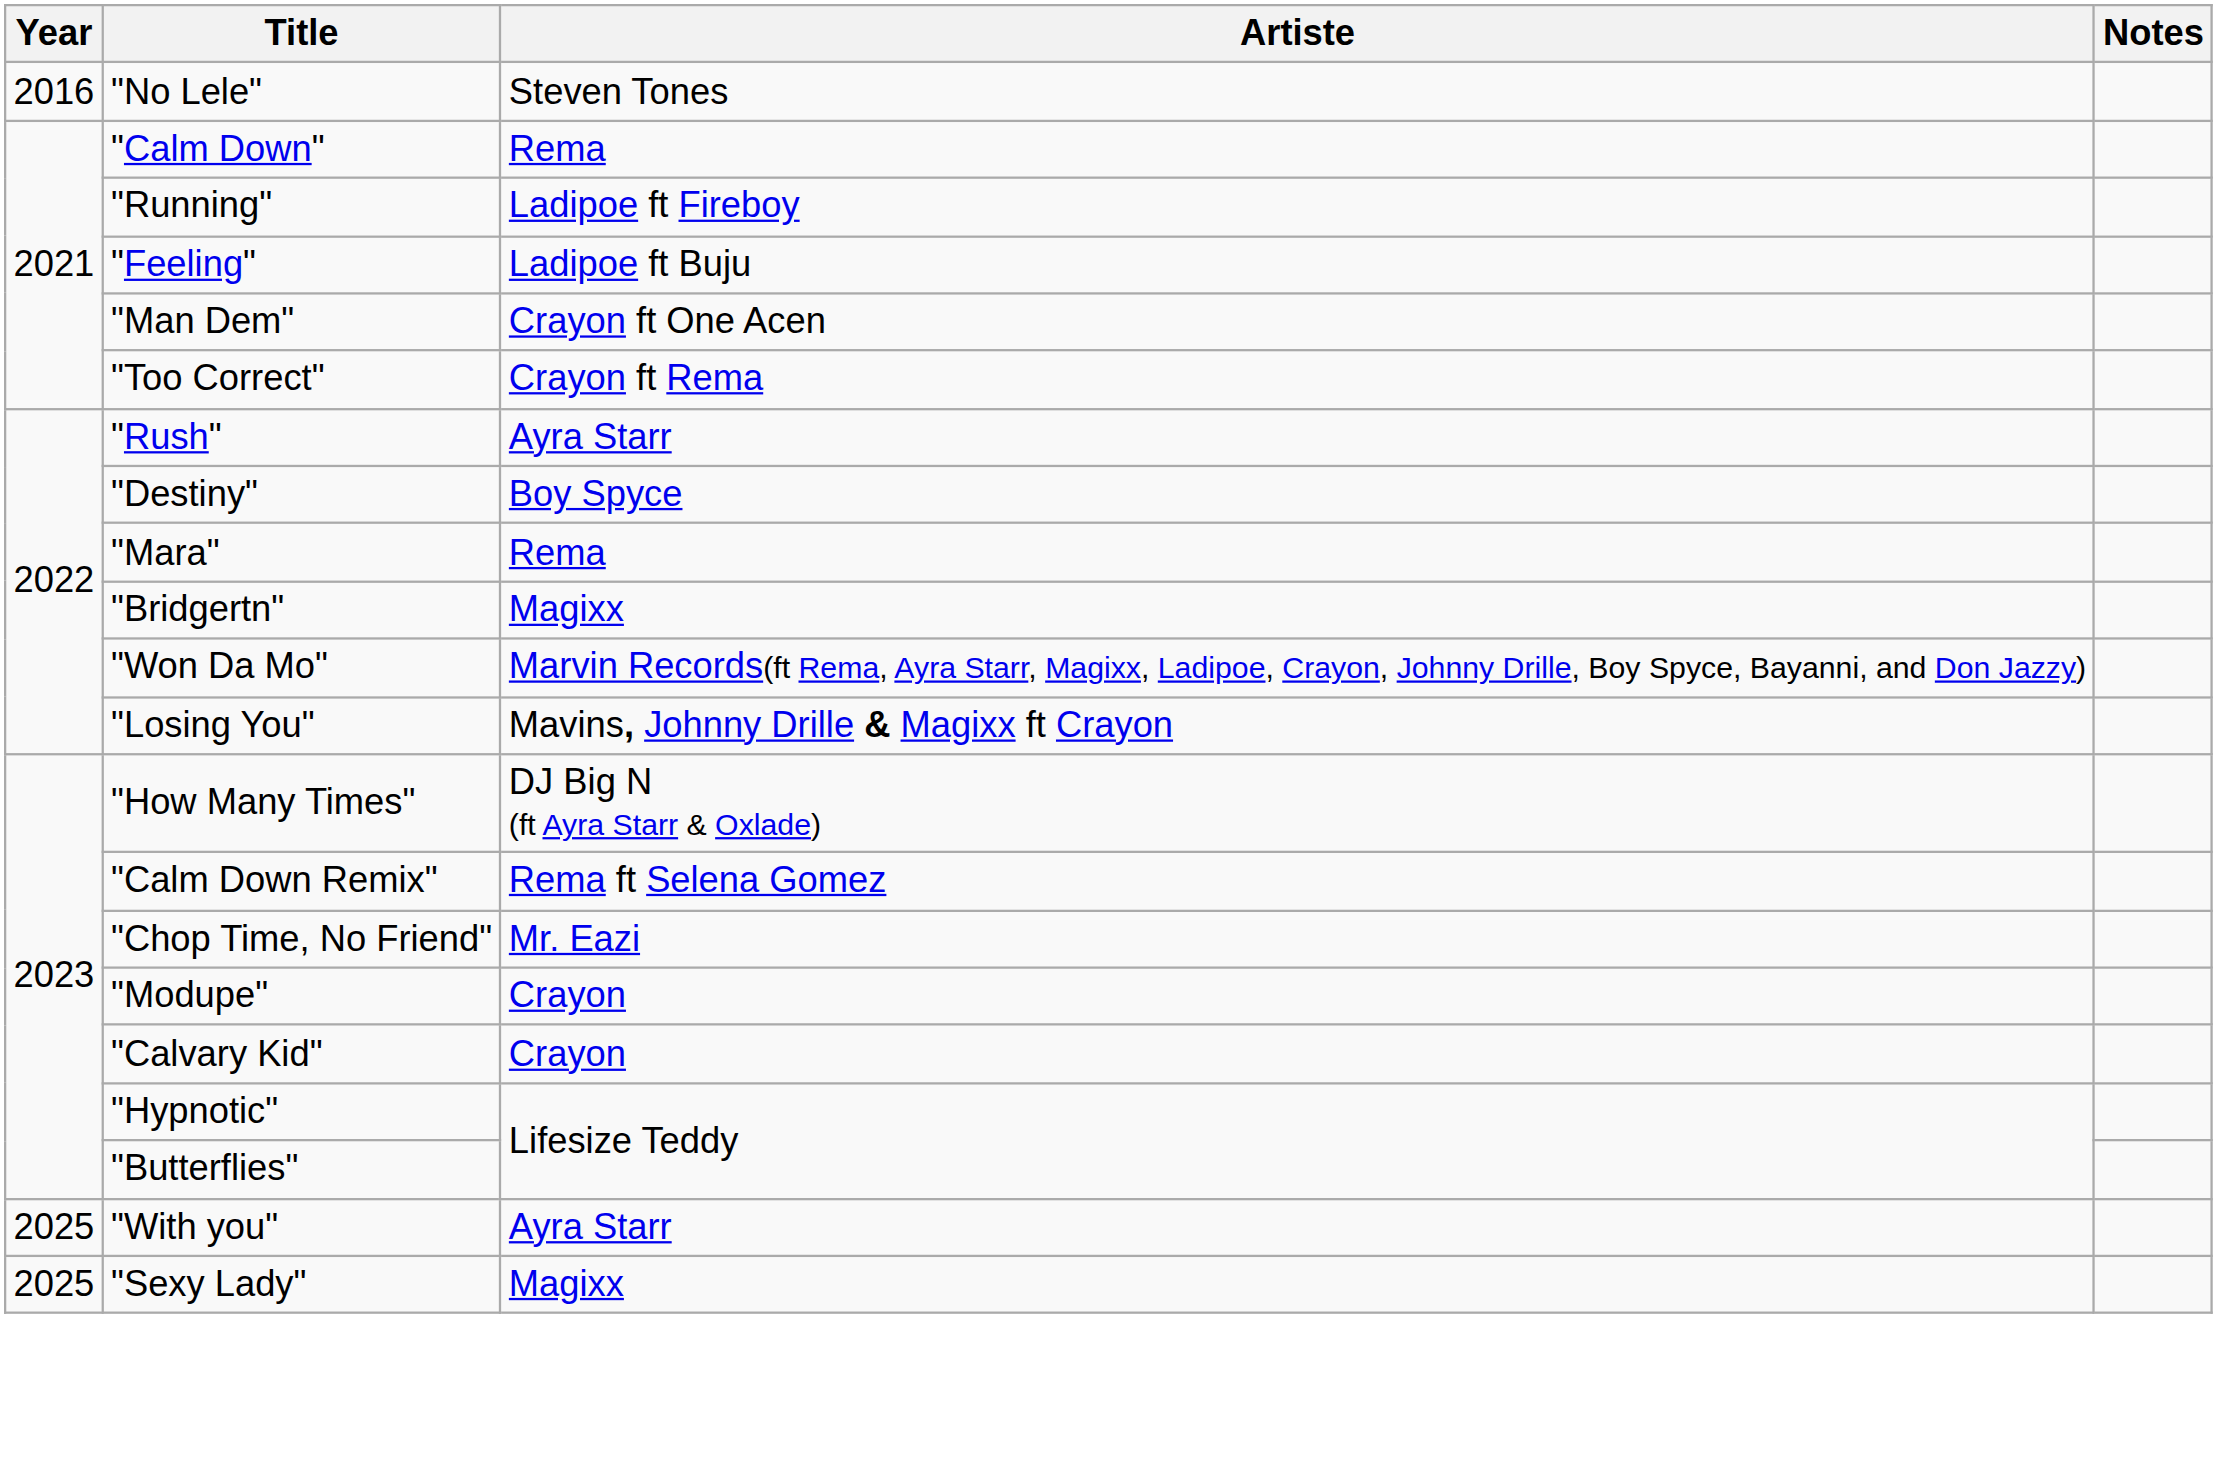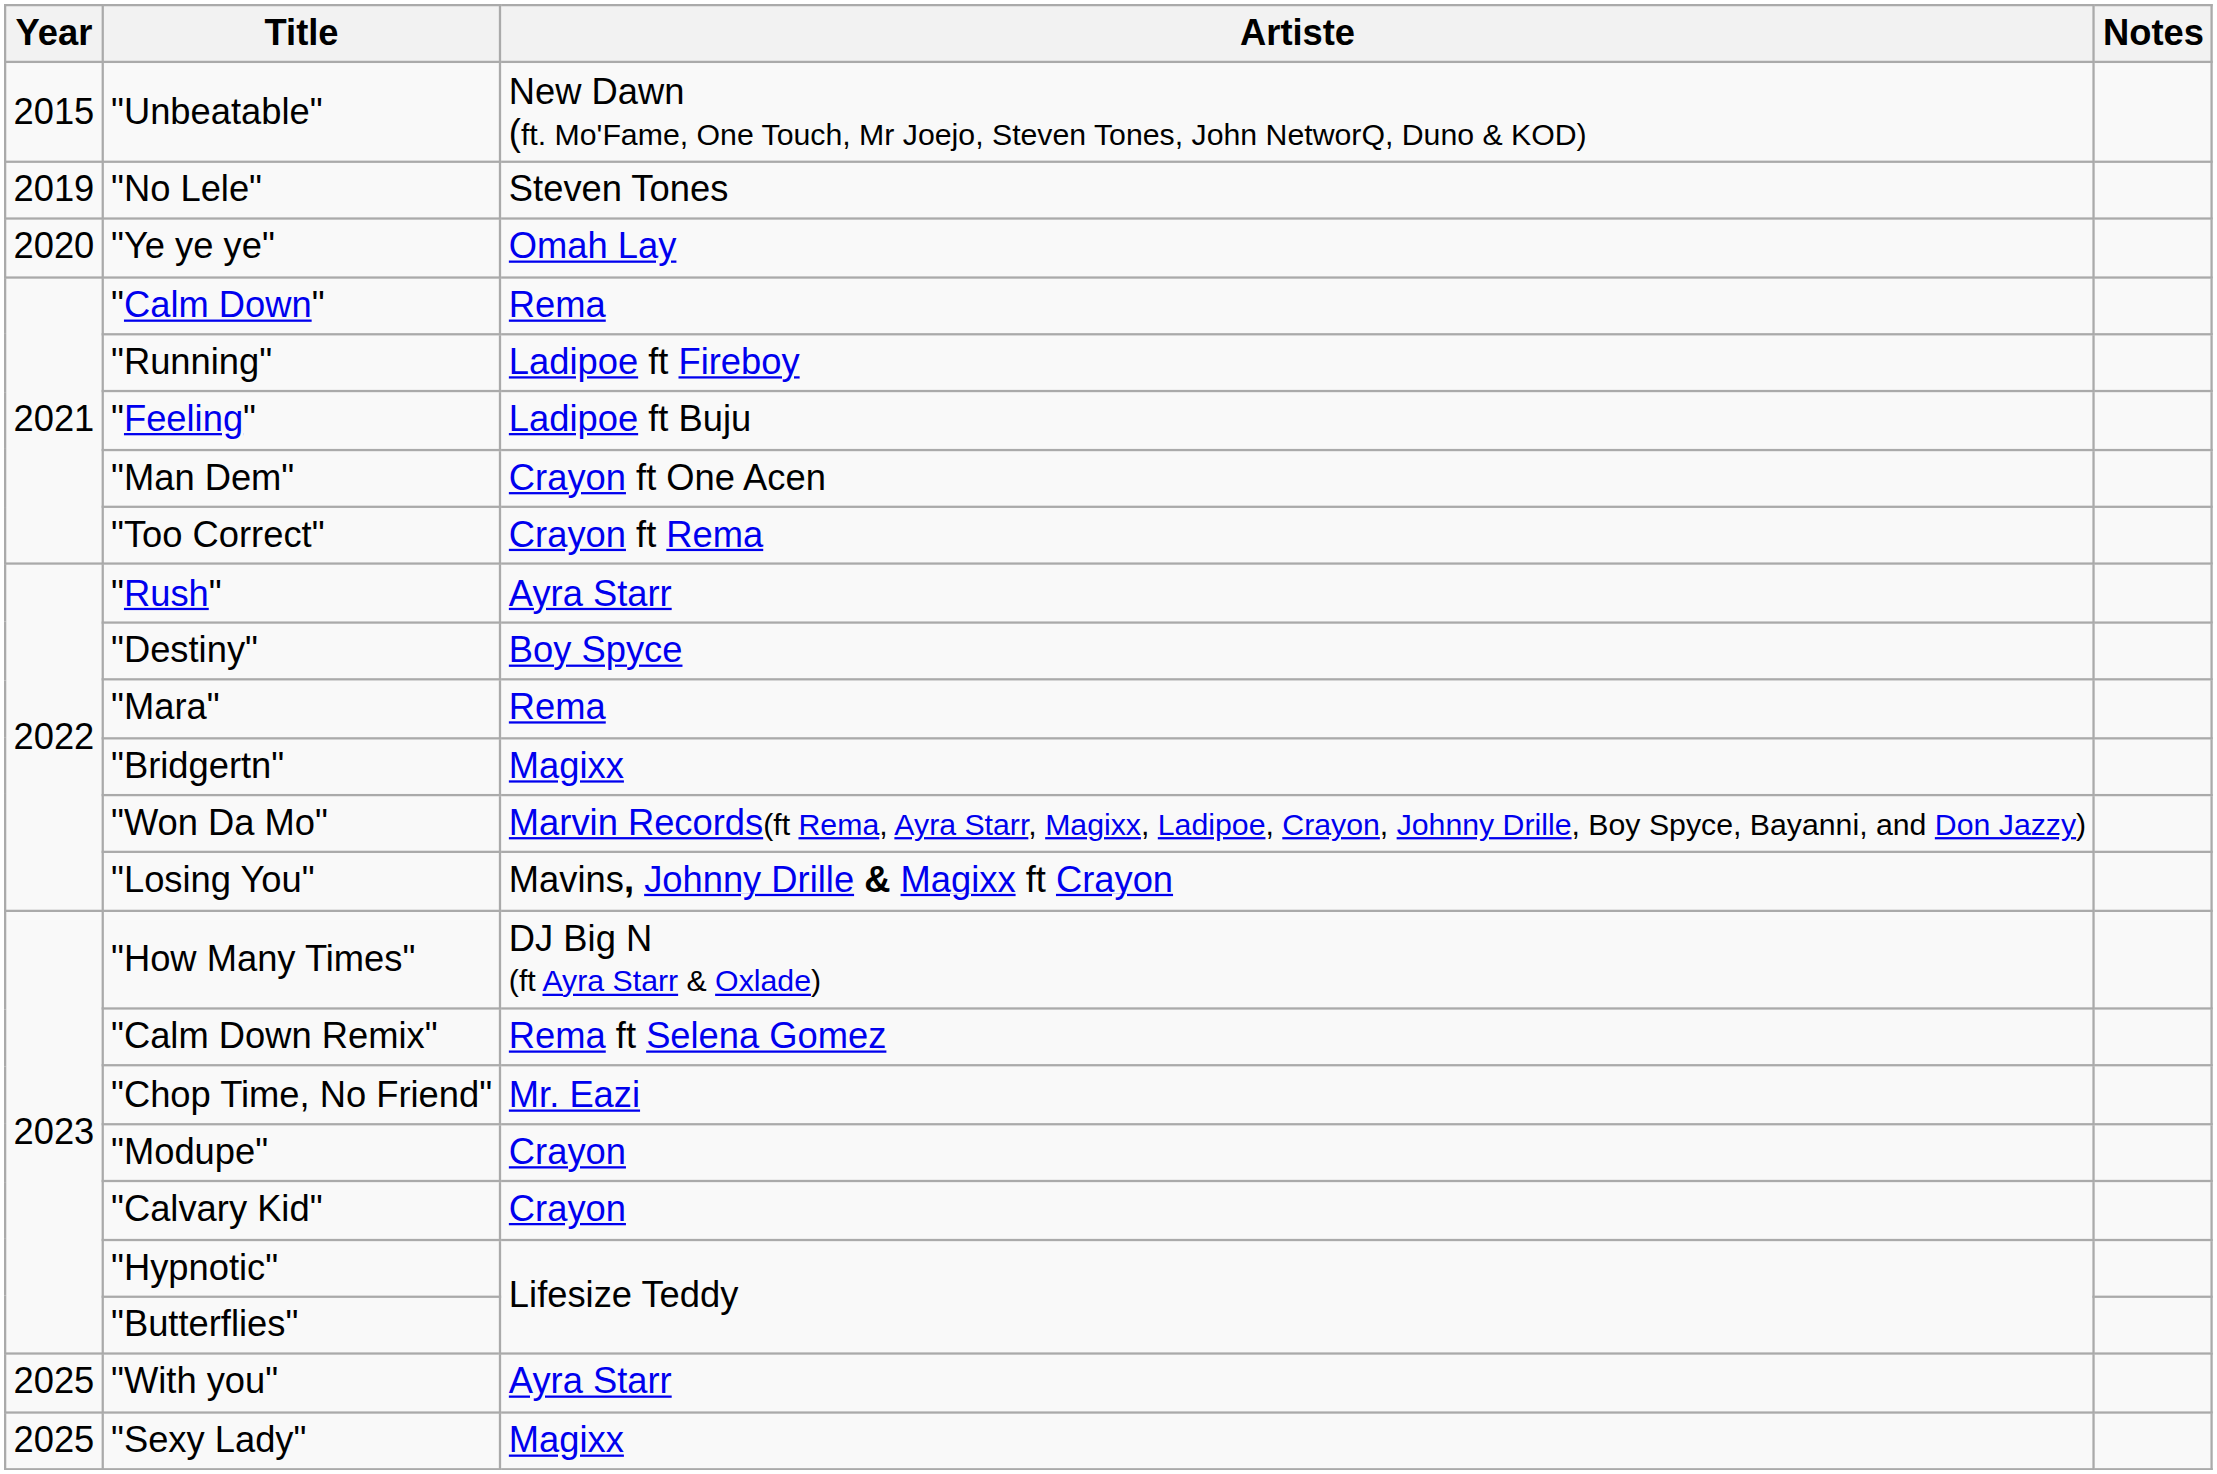+ row: 2015 | "Unbeatable" | New Dawn (ft. Mo'Fame, One Touch, Mr Joejo, Steven Tones, John NetworQ, Duno & KOD)
"No Lele" | Year: 2016 -> 2019
+ row: 2020 | "Ye ye ye" | Omah Lay
